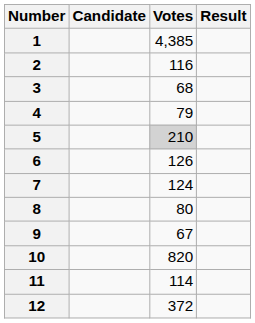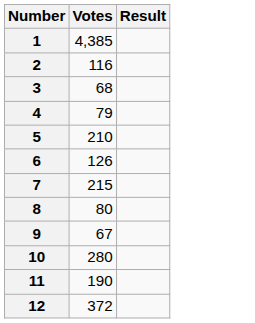- column: Candidate
5 | Votes: lightgrey background -> no background
7 | Votes: 124 -> 215
10 | Votes: 820 -> 280
11 | Votes: 114 -> 190
